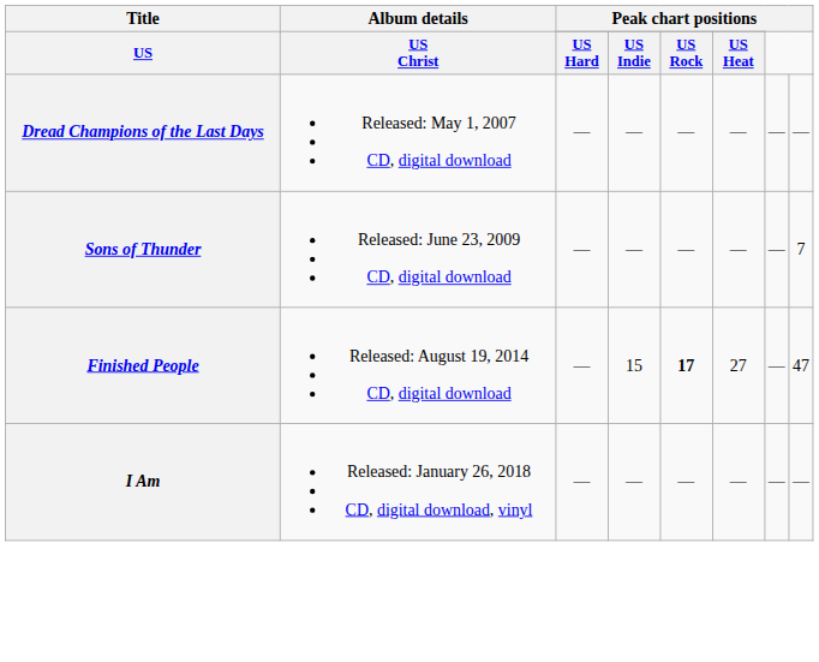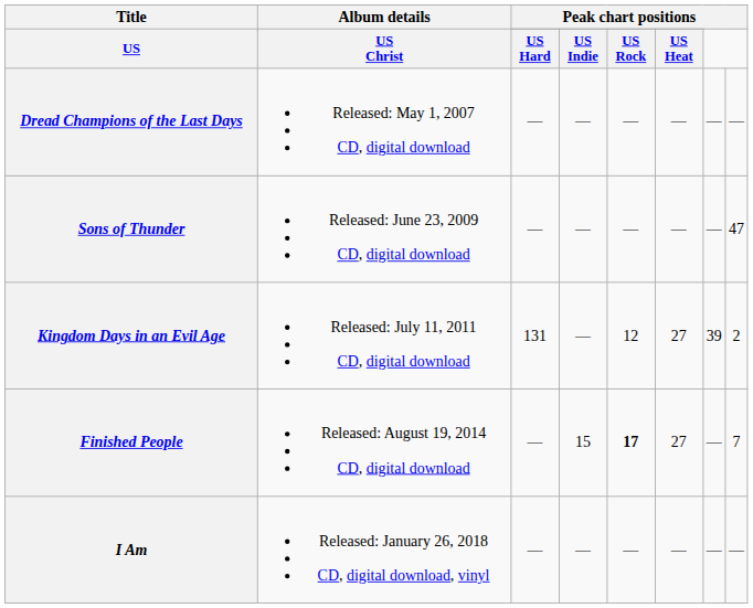Sons of Thunder | column 8: 7 -> 47
+ row: Kingdom Days in an Evil Age | Released: July 11, 2011 CD, digital download | 131 | — | 12 | 27 | 39 | 2
Finished People | column 8: 47 -> 7
